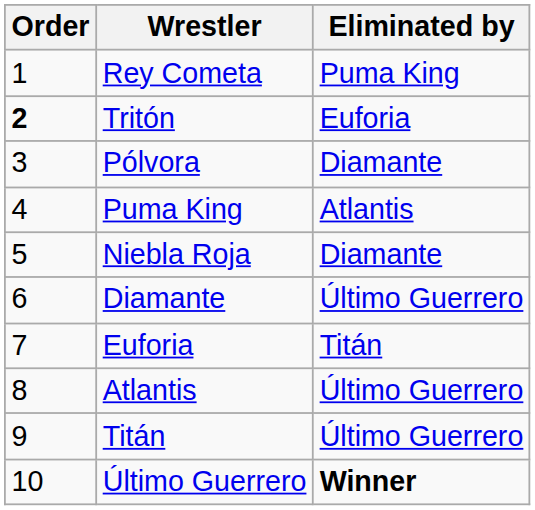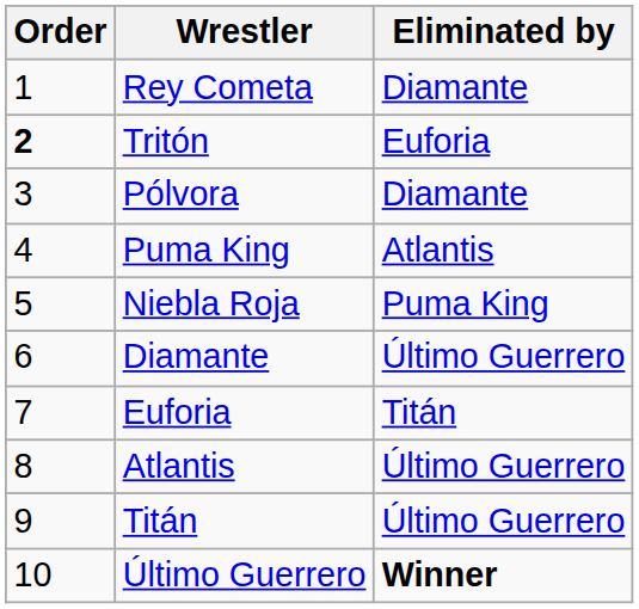Rey Cometa | Eliminated by: Puma King -> Diamante
Niebla Roja | Eliminated by: Diamante -> Puma King
